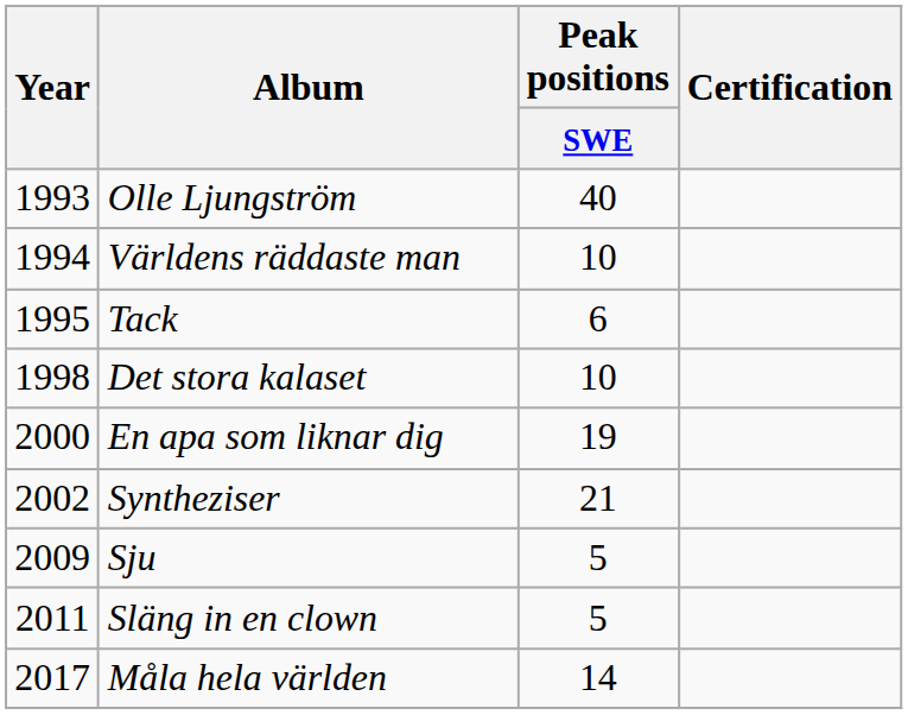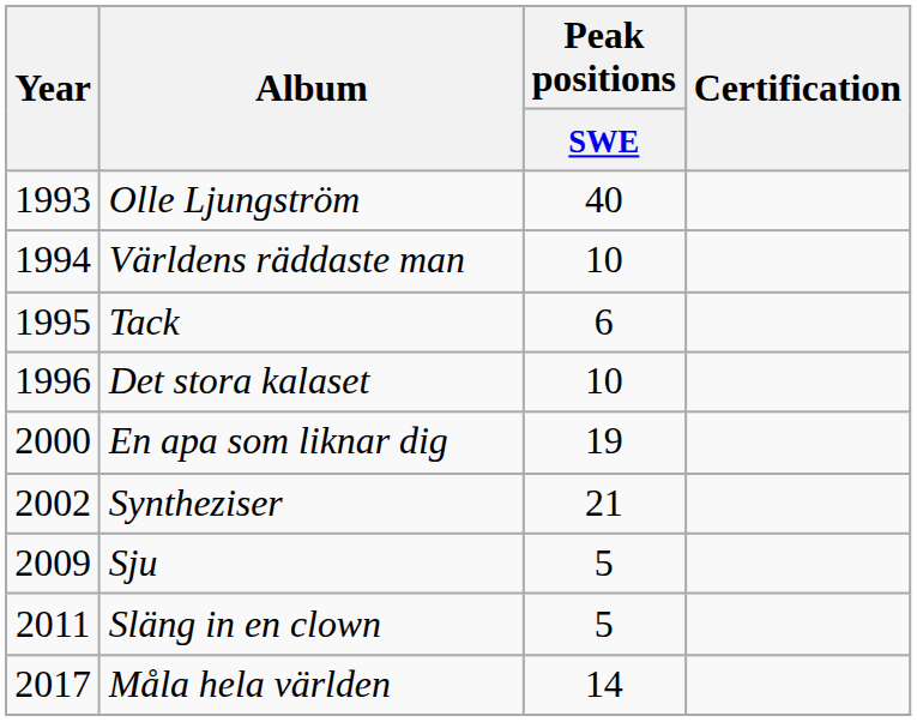Det stora kalaset | Year: 1998 -> 1996
